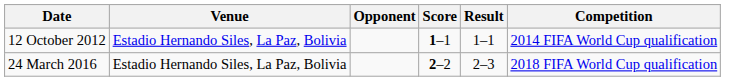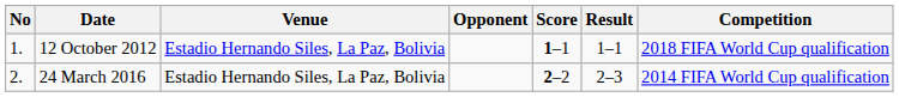+ column: No | 1. | 2.
12 October 2012 | Competition: 2014 FIFA World Cup qualification -> 2018 FIFA World Cup qualification
24 March 2016 | Competition: 2018 FIFA World Cup qualification -> 2014 FIFA World Cup qualification
